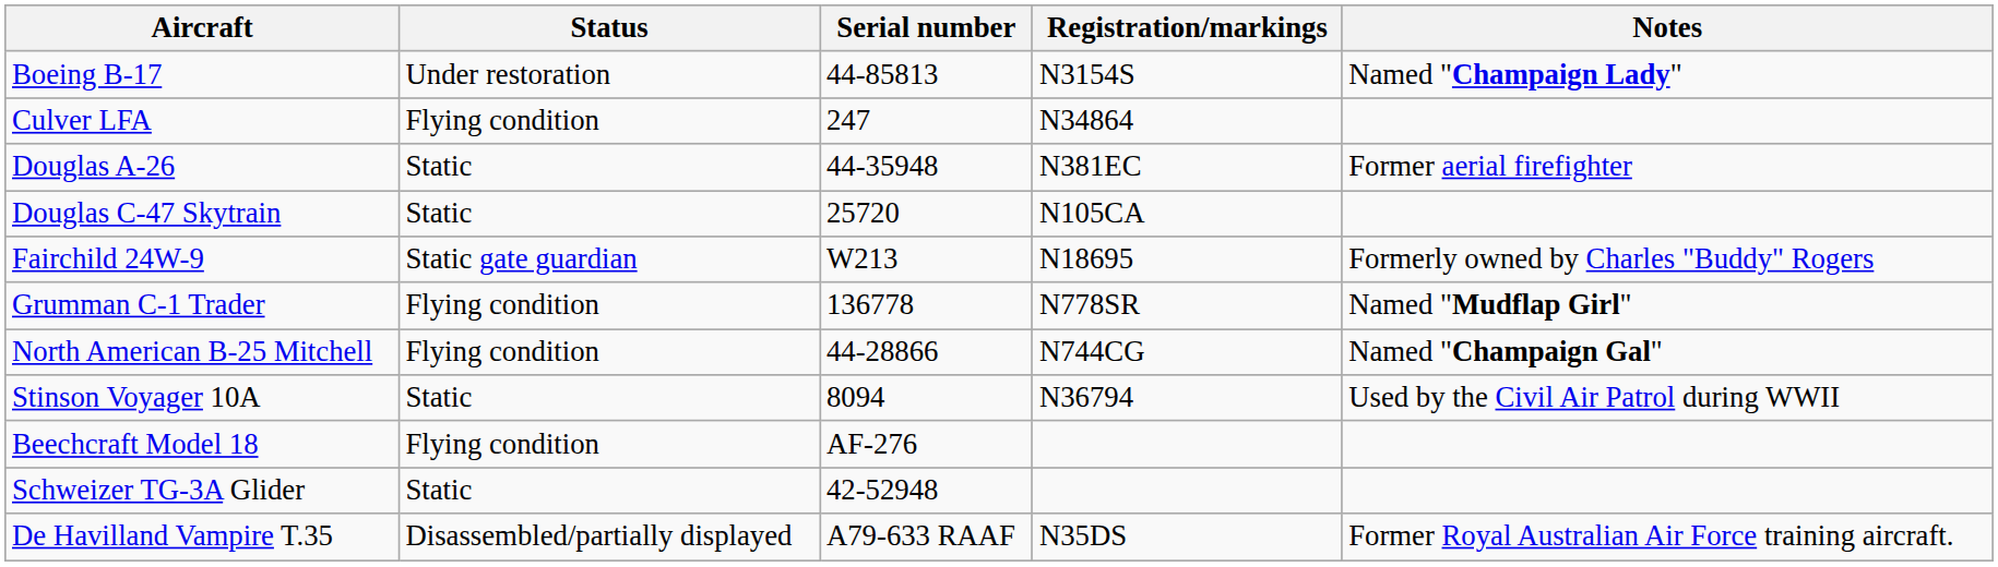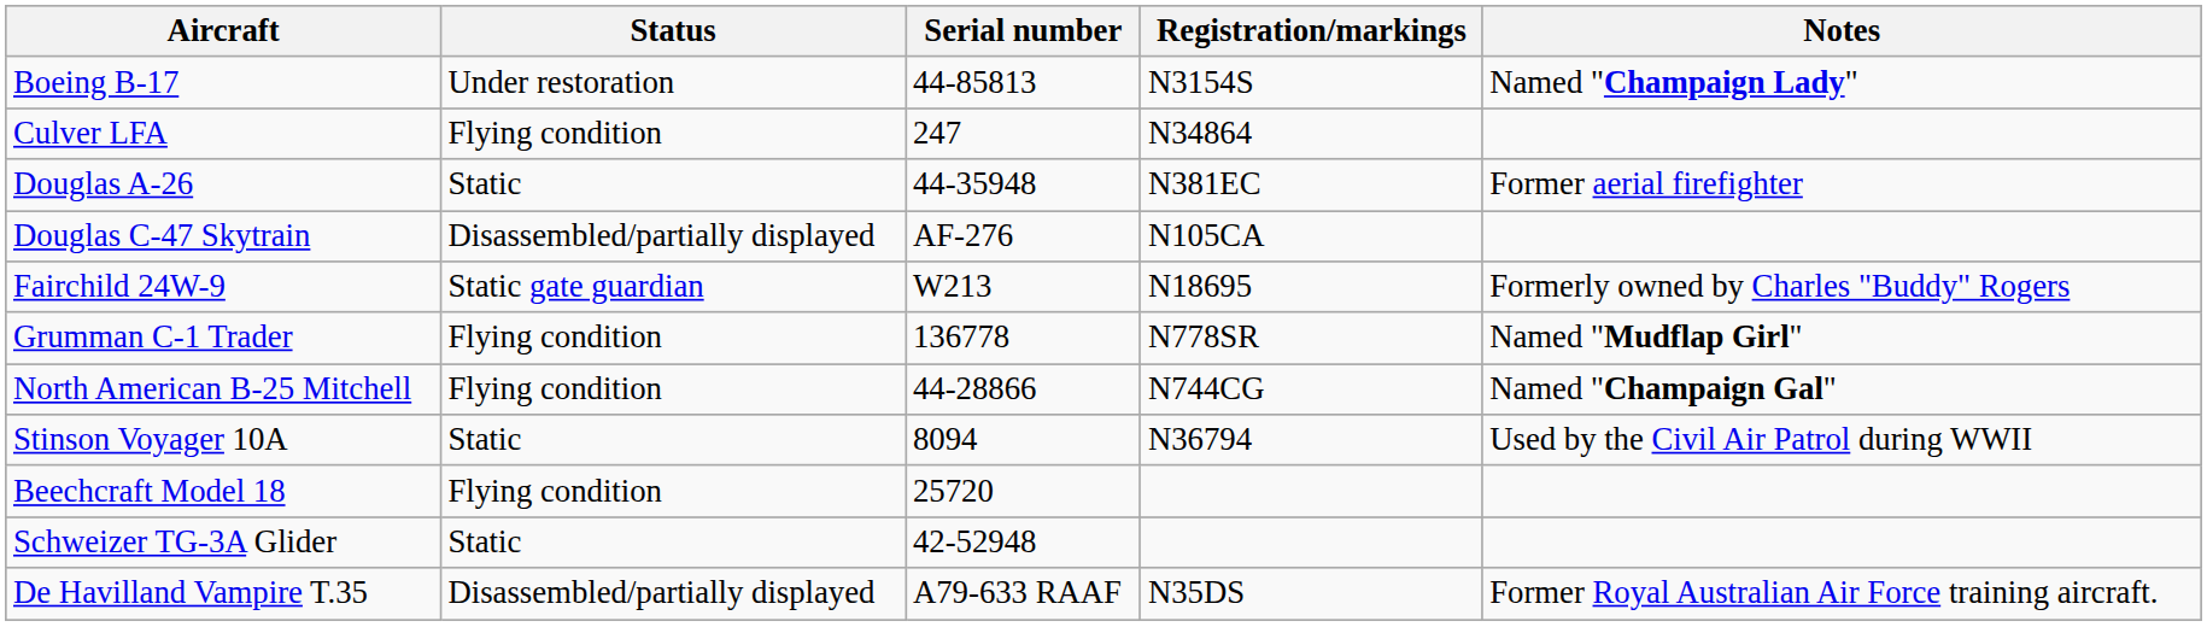Douglas C-47 Skytrain | Status: Static -> Disassembled/partially displayed
Douglas C-47 Skytrain | Serial number: 25720 -> AF-276
Beechcraft Model 18 | Serial number: AF-276 -> 25720
